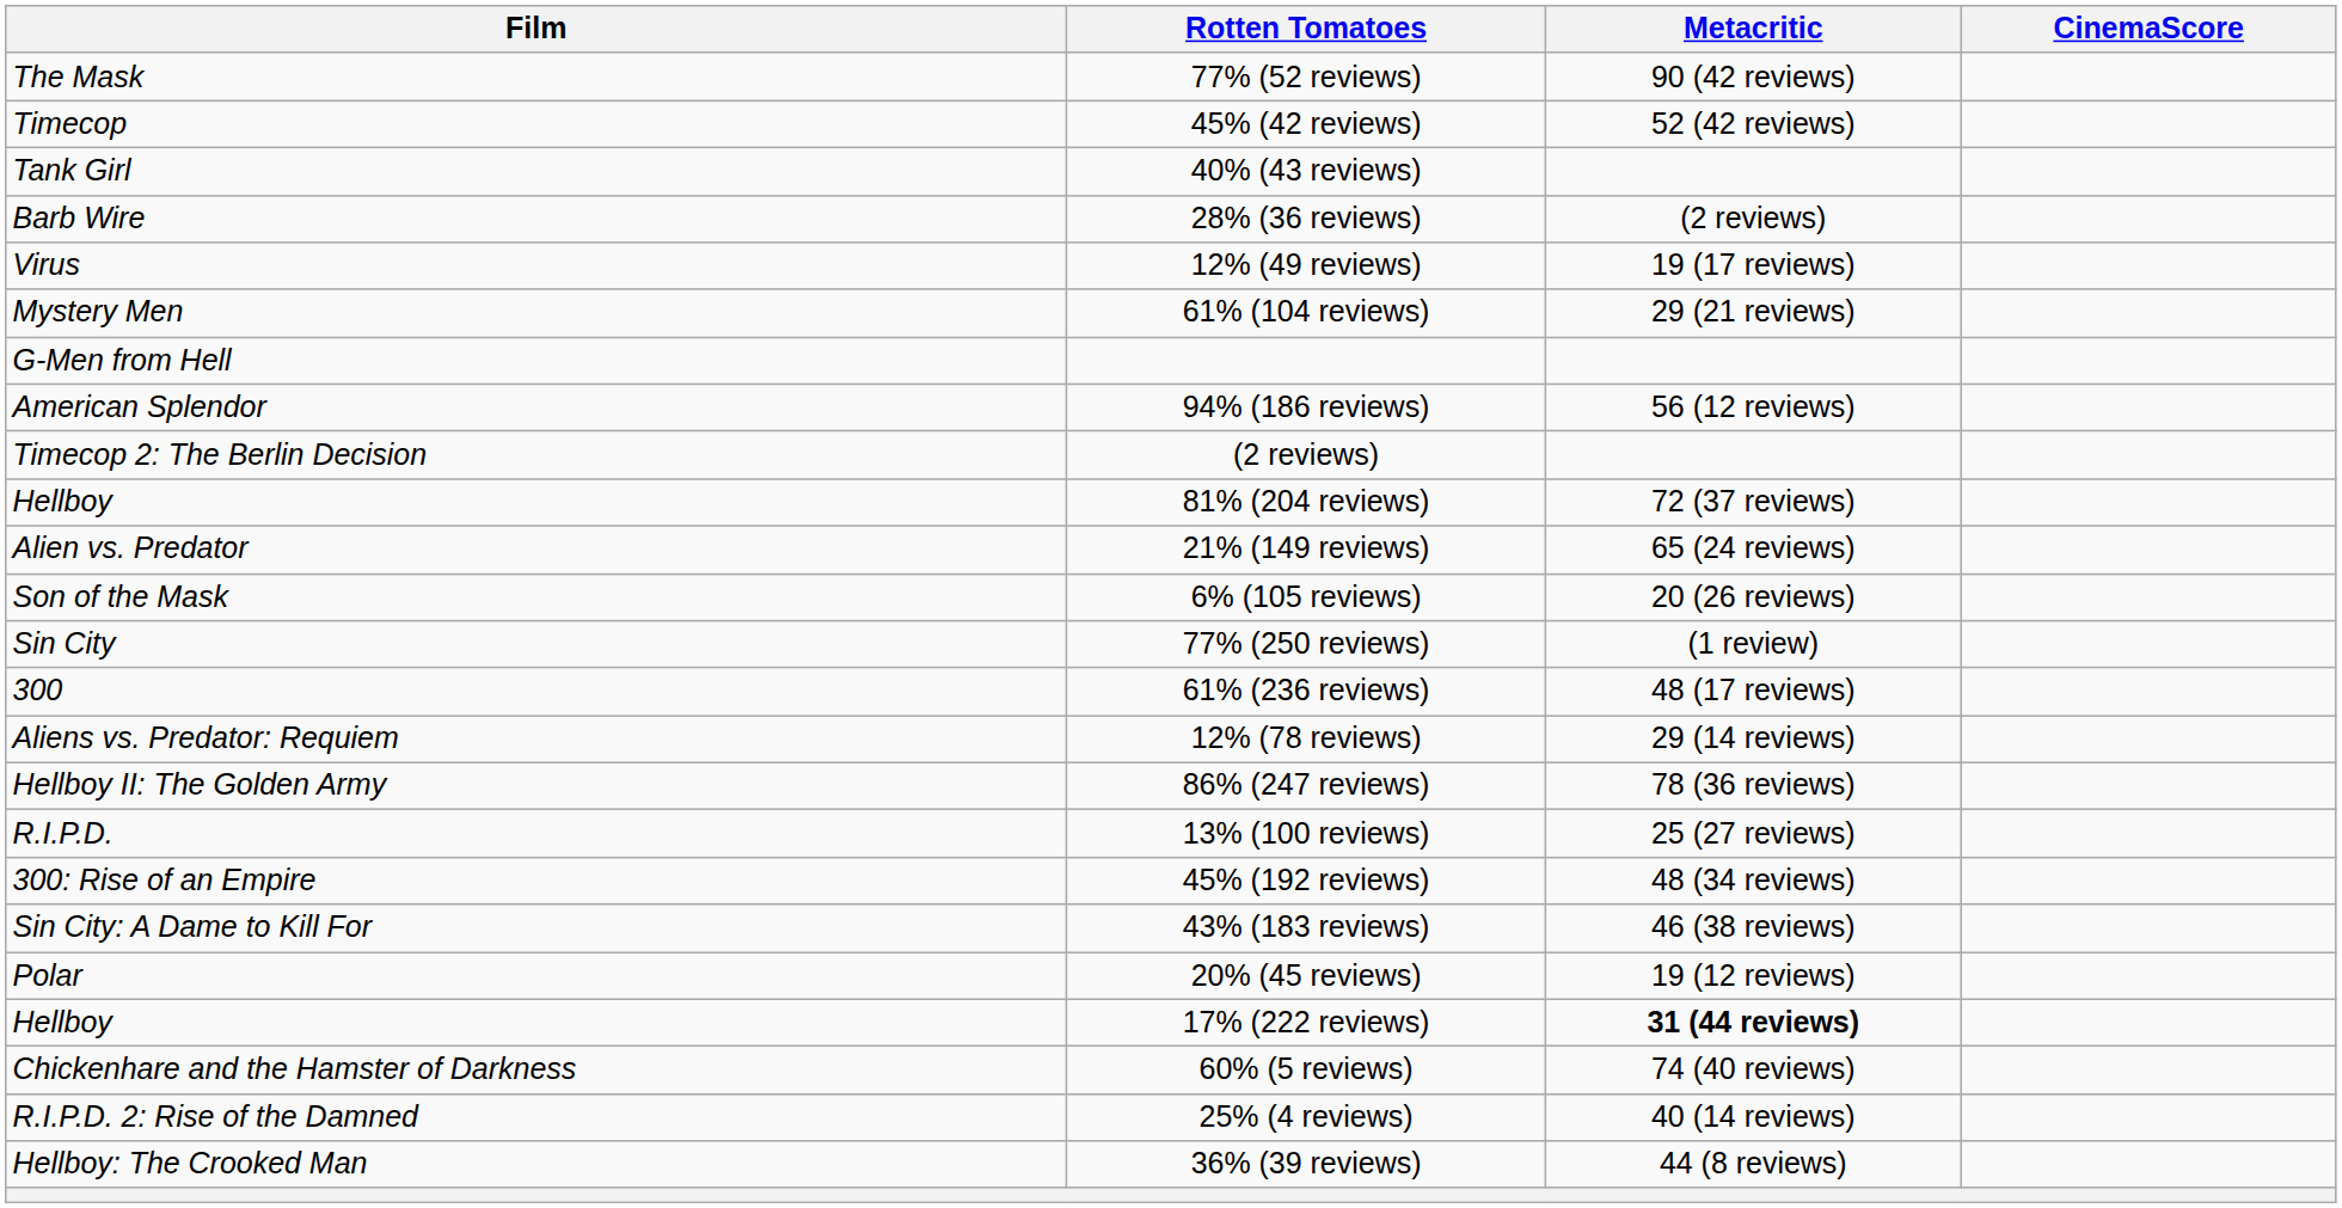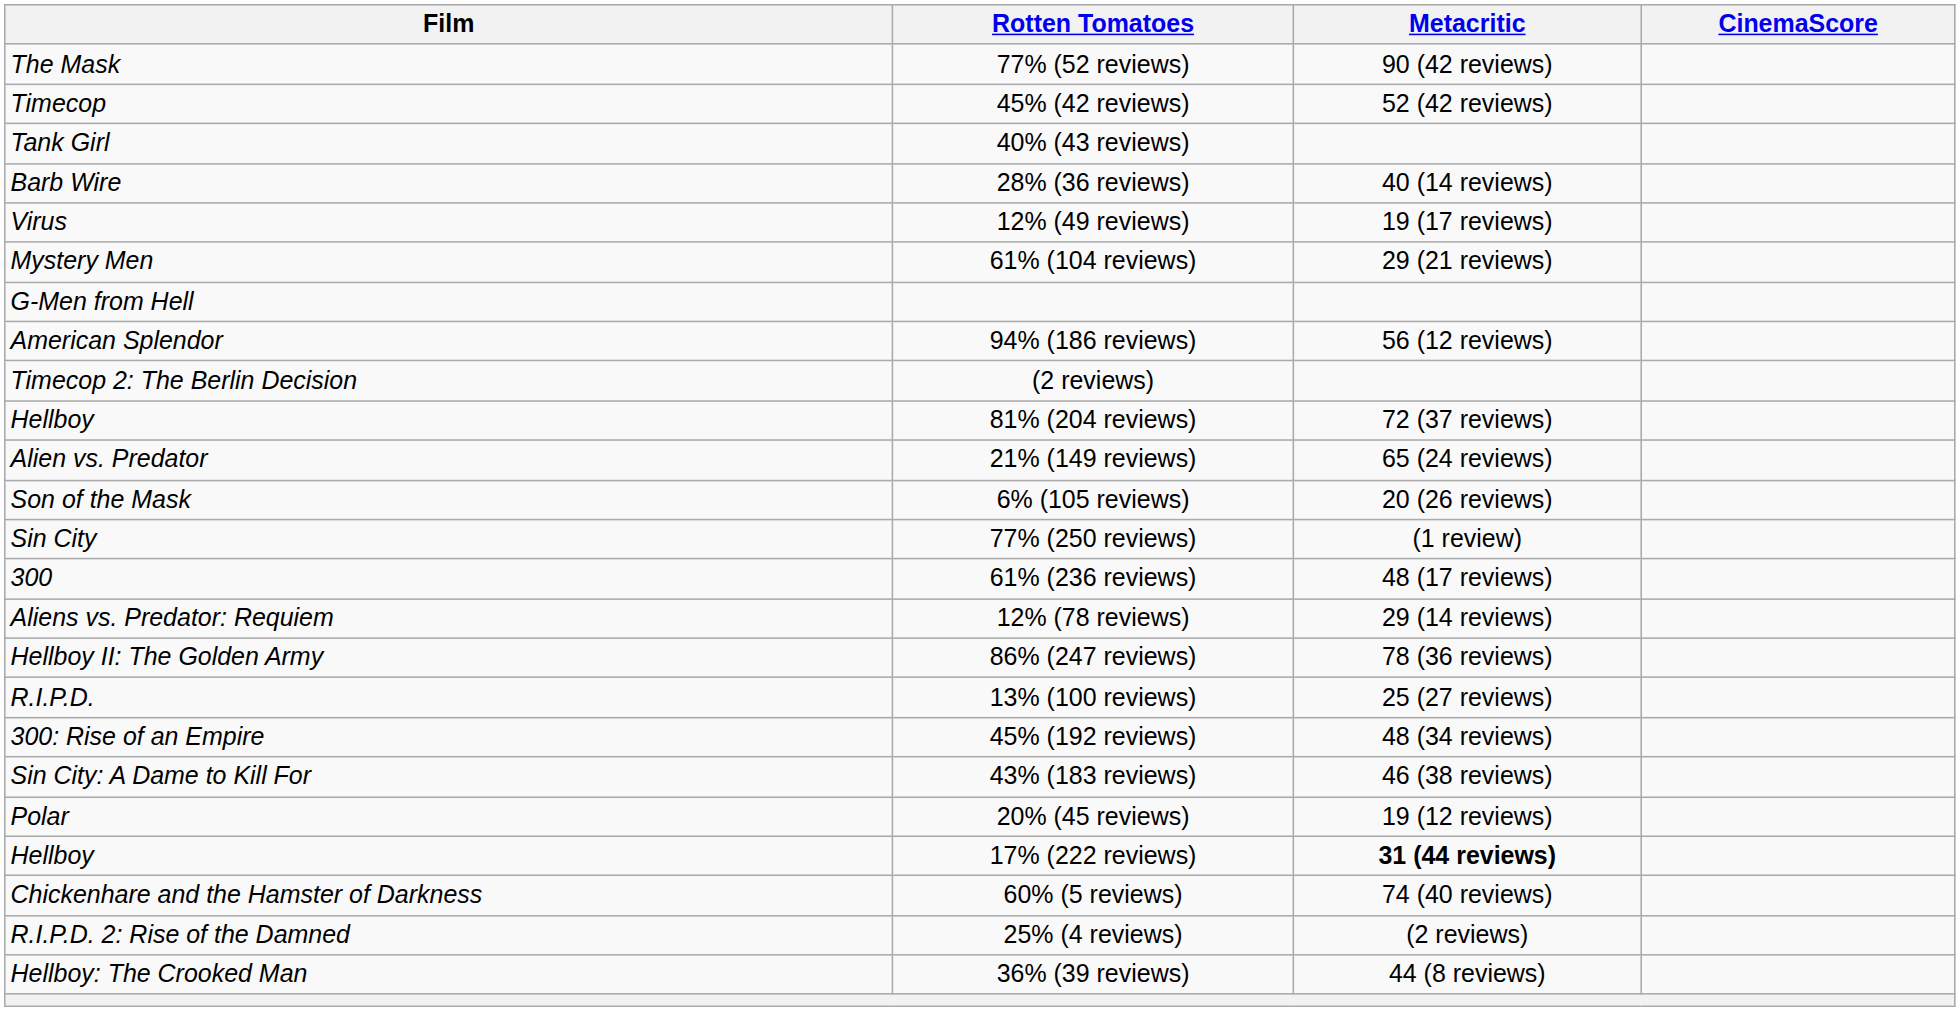28% (36 reviews) | Metacritic: (2 reviews) -> 40 (14 reviews)
25% (4 reviews) | Metacritic: 40 (14 reviews) -> (2 reviews)
